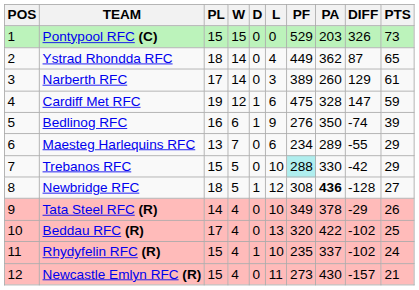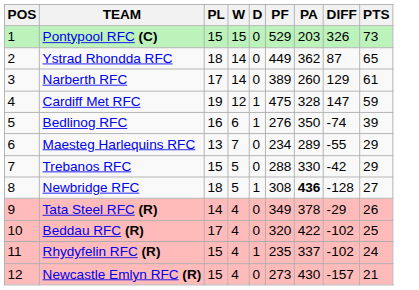- column: L | 0 | 4 | 3 | 6 | 9 | 6 | 10 | 12 | 10 | 13 | 10 | 11
Trebanos RFC | PF: paleturquoise background -> no background
